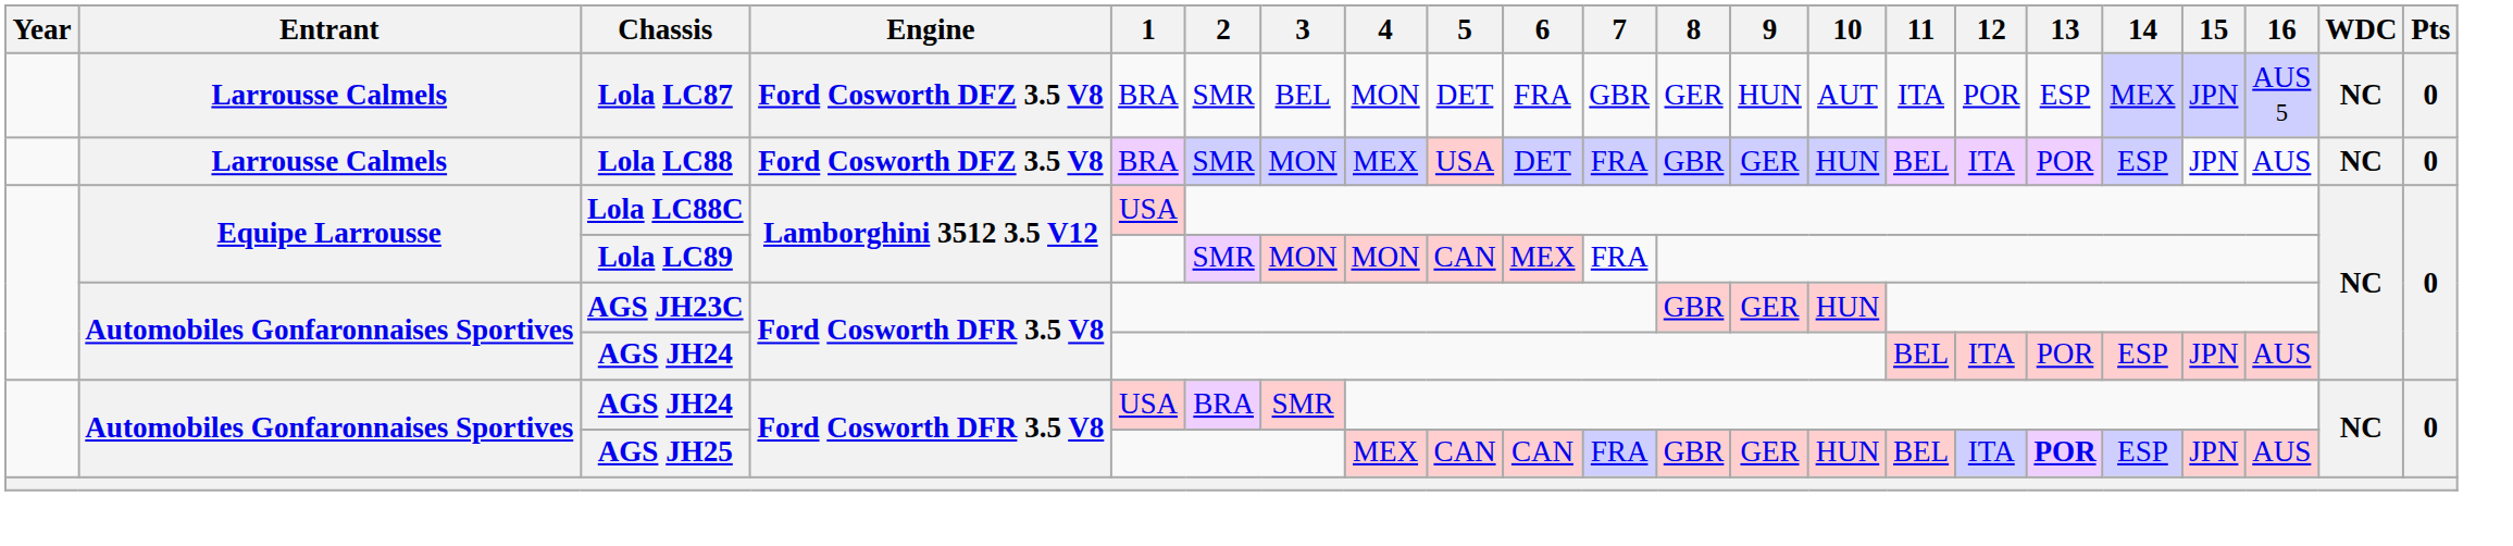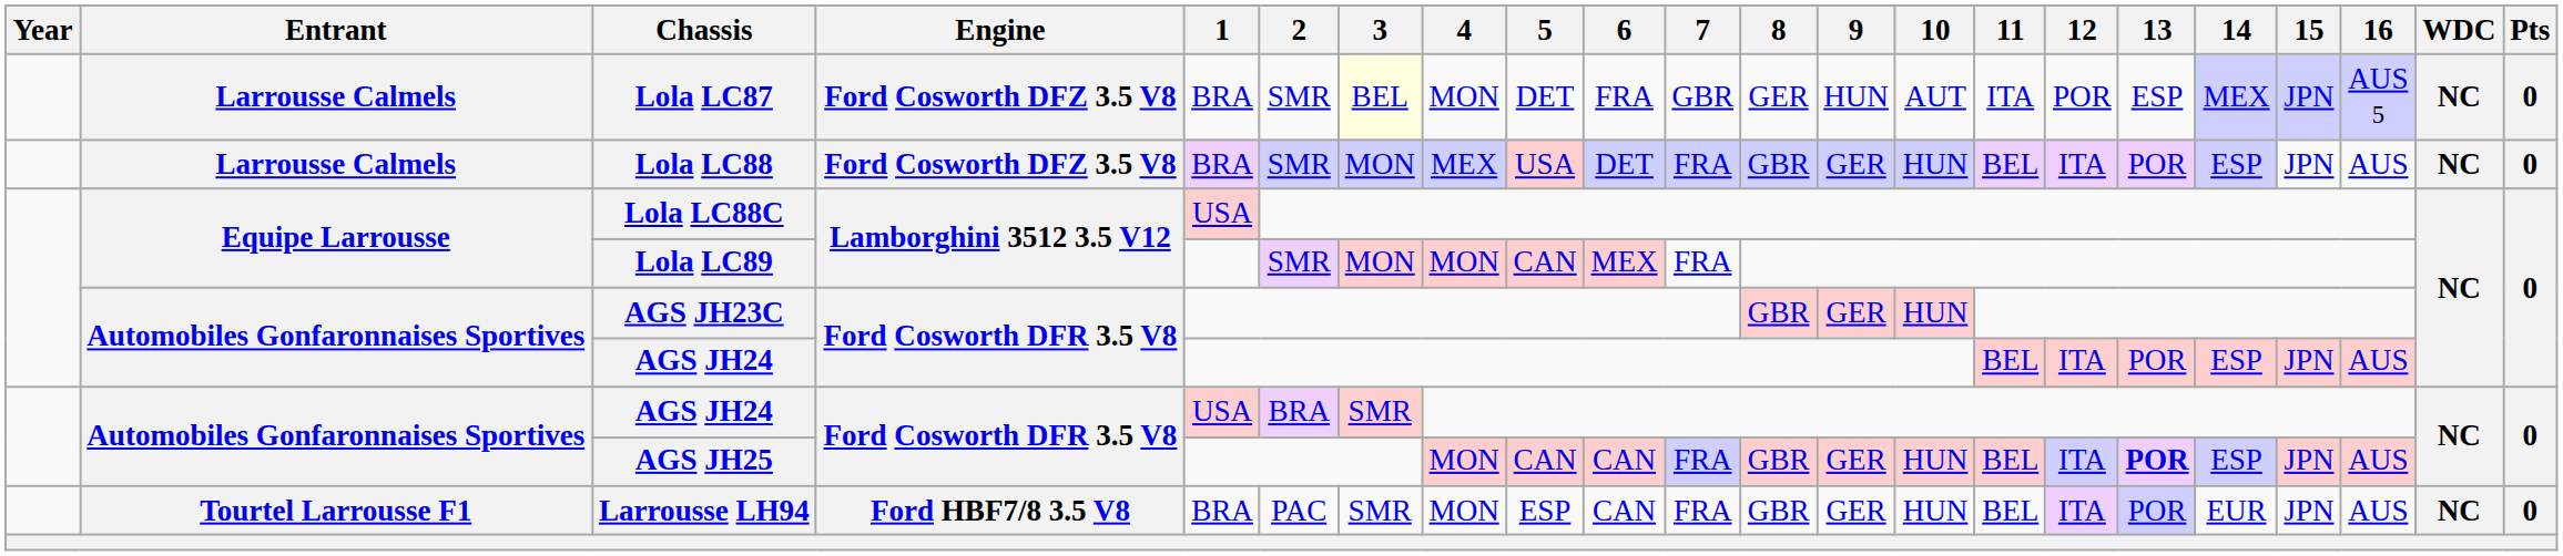Lola LC87 | 3: no background -> lightyellow background
AGS JH25 | 4: MEX -> MON
+ row: Tourtel Larrousse F1 | Larrousse LH94 | Ford HBF7/8 3.5 V8 | BRA | PAC | SMR | MON | ESP | CAN | FRA | GBR | GER | HUN | BEL | ITA | POR | EUR | JPN | AUS | NC | 0
